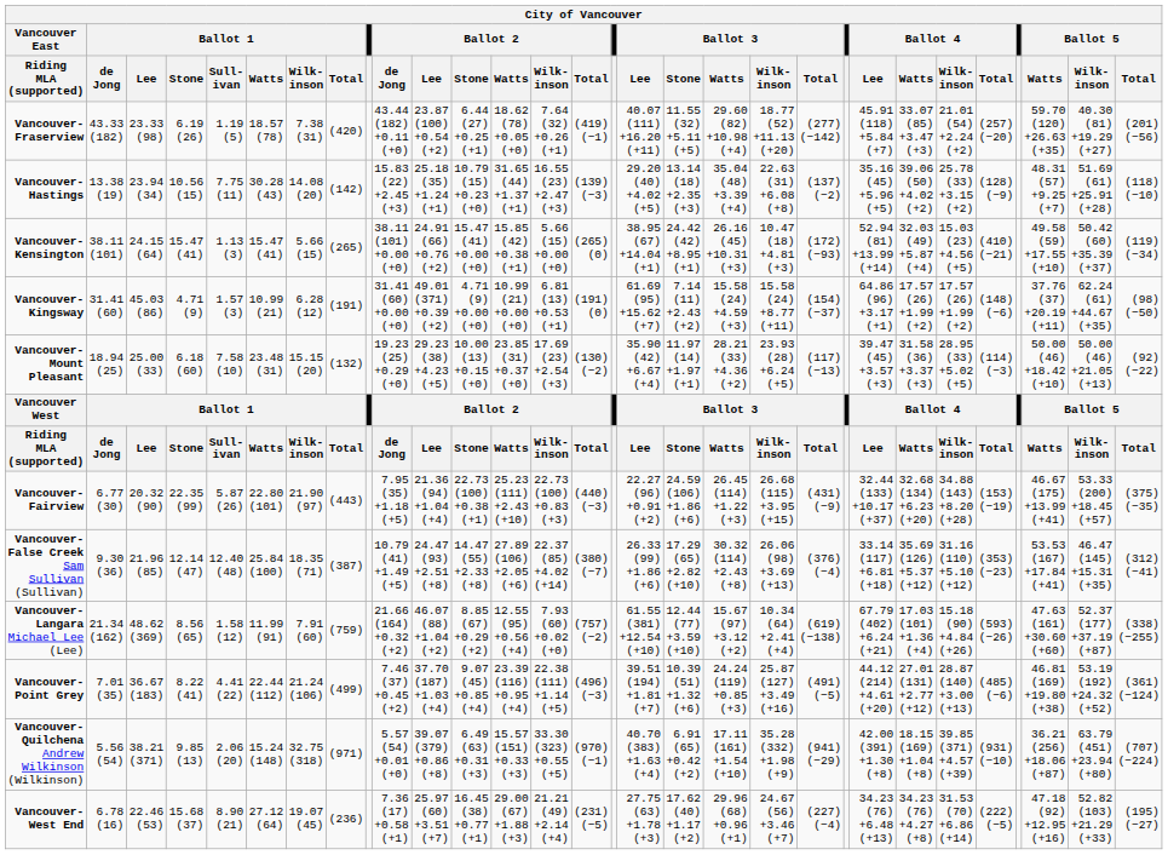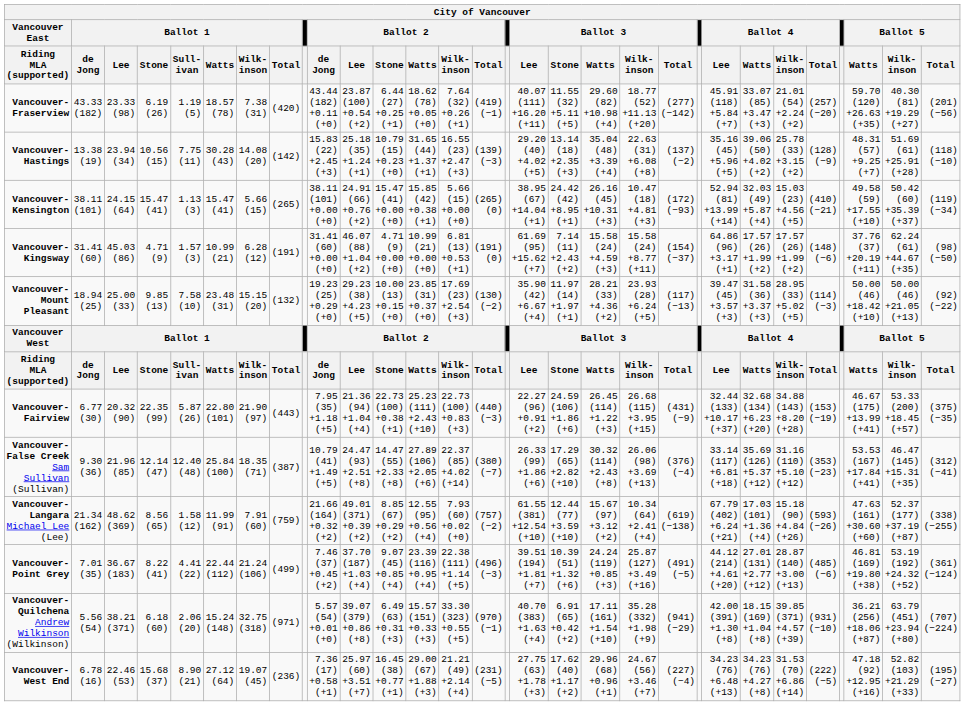Vancouver-Kingsway | Ballot 2 / Lee: 49.01 (371) +0.39 (+2) -> 46.07 (88) +1.04 (+2)
Vancouver-Mount Pleasant | Ballot 1 / Stone: 6.18 (60) -> 9.85 (13)
Vancouver-Langara Michael Lee (Lee) | Ballot 2 / Lee: 46.07 (88) +1.04 (+2) -> 49.01 (371) +0.39 (+2)
Vancouver-Quilchena Andrew Wilkinson (Wilkinson) | Ballot 1 / Stone: 9.85 (13) -> 6.18 (60)
